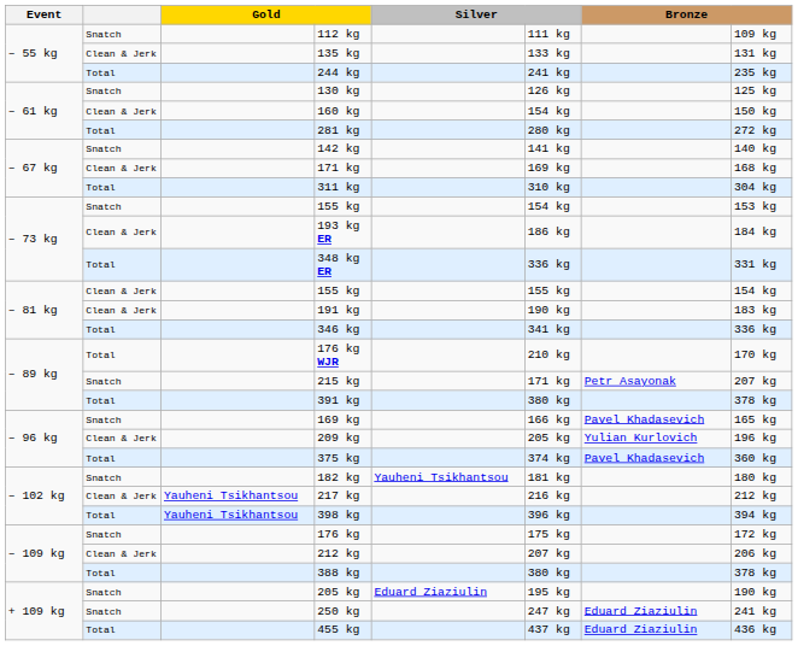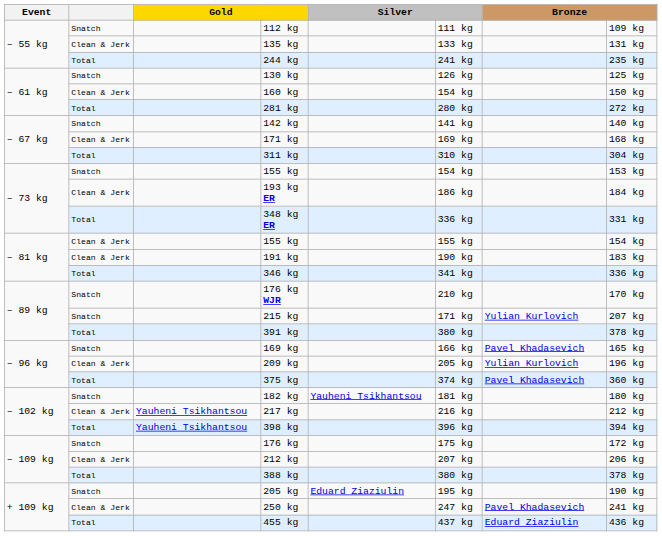176 kg WJR | column 2: Total -> Snatch
215 kg | column 7: Petr Asayonak -> Yulian Kurlovich
250 kg | column 2: Snatch -> Clean & Jerk
250 kg | column 7: Eduard Ziaziulin -> Pavel Khadasevich
